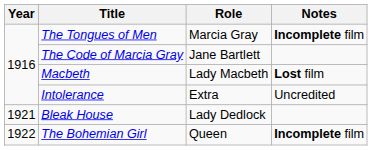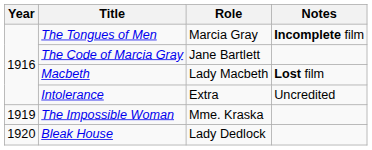+ row: 1919 | The Impossible Woman | Mme. Kraska
Bleak House | Year: 1921 -> 1920
- row: 1922 | The Bohemian Girl | Queen | Incomplete film
